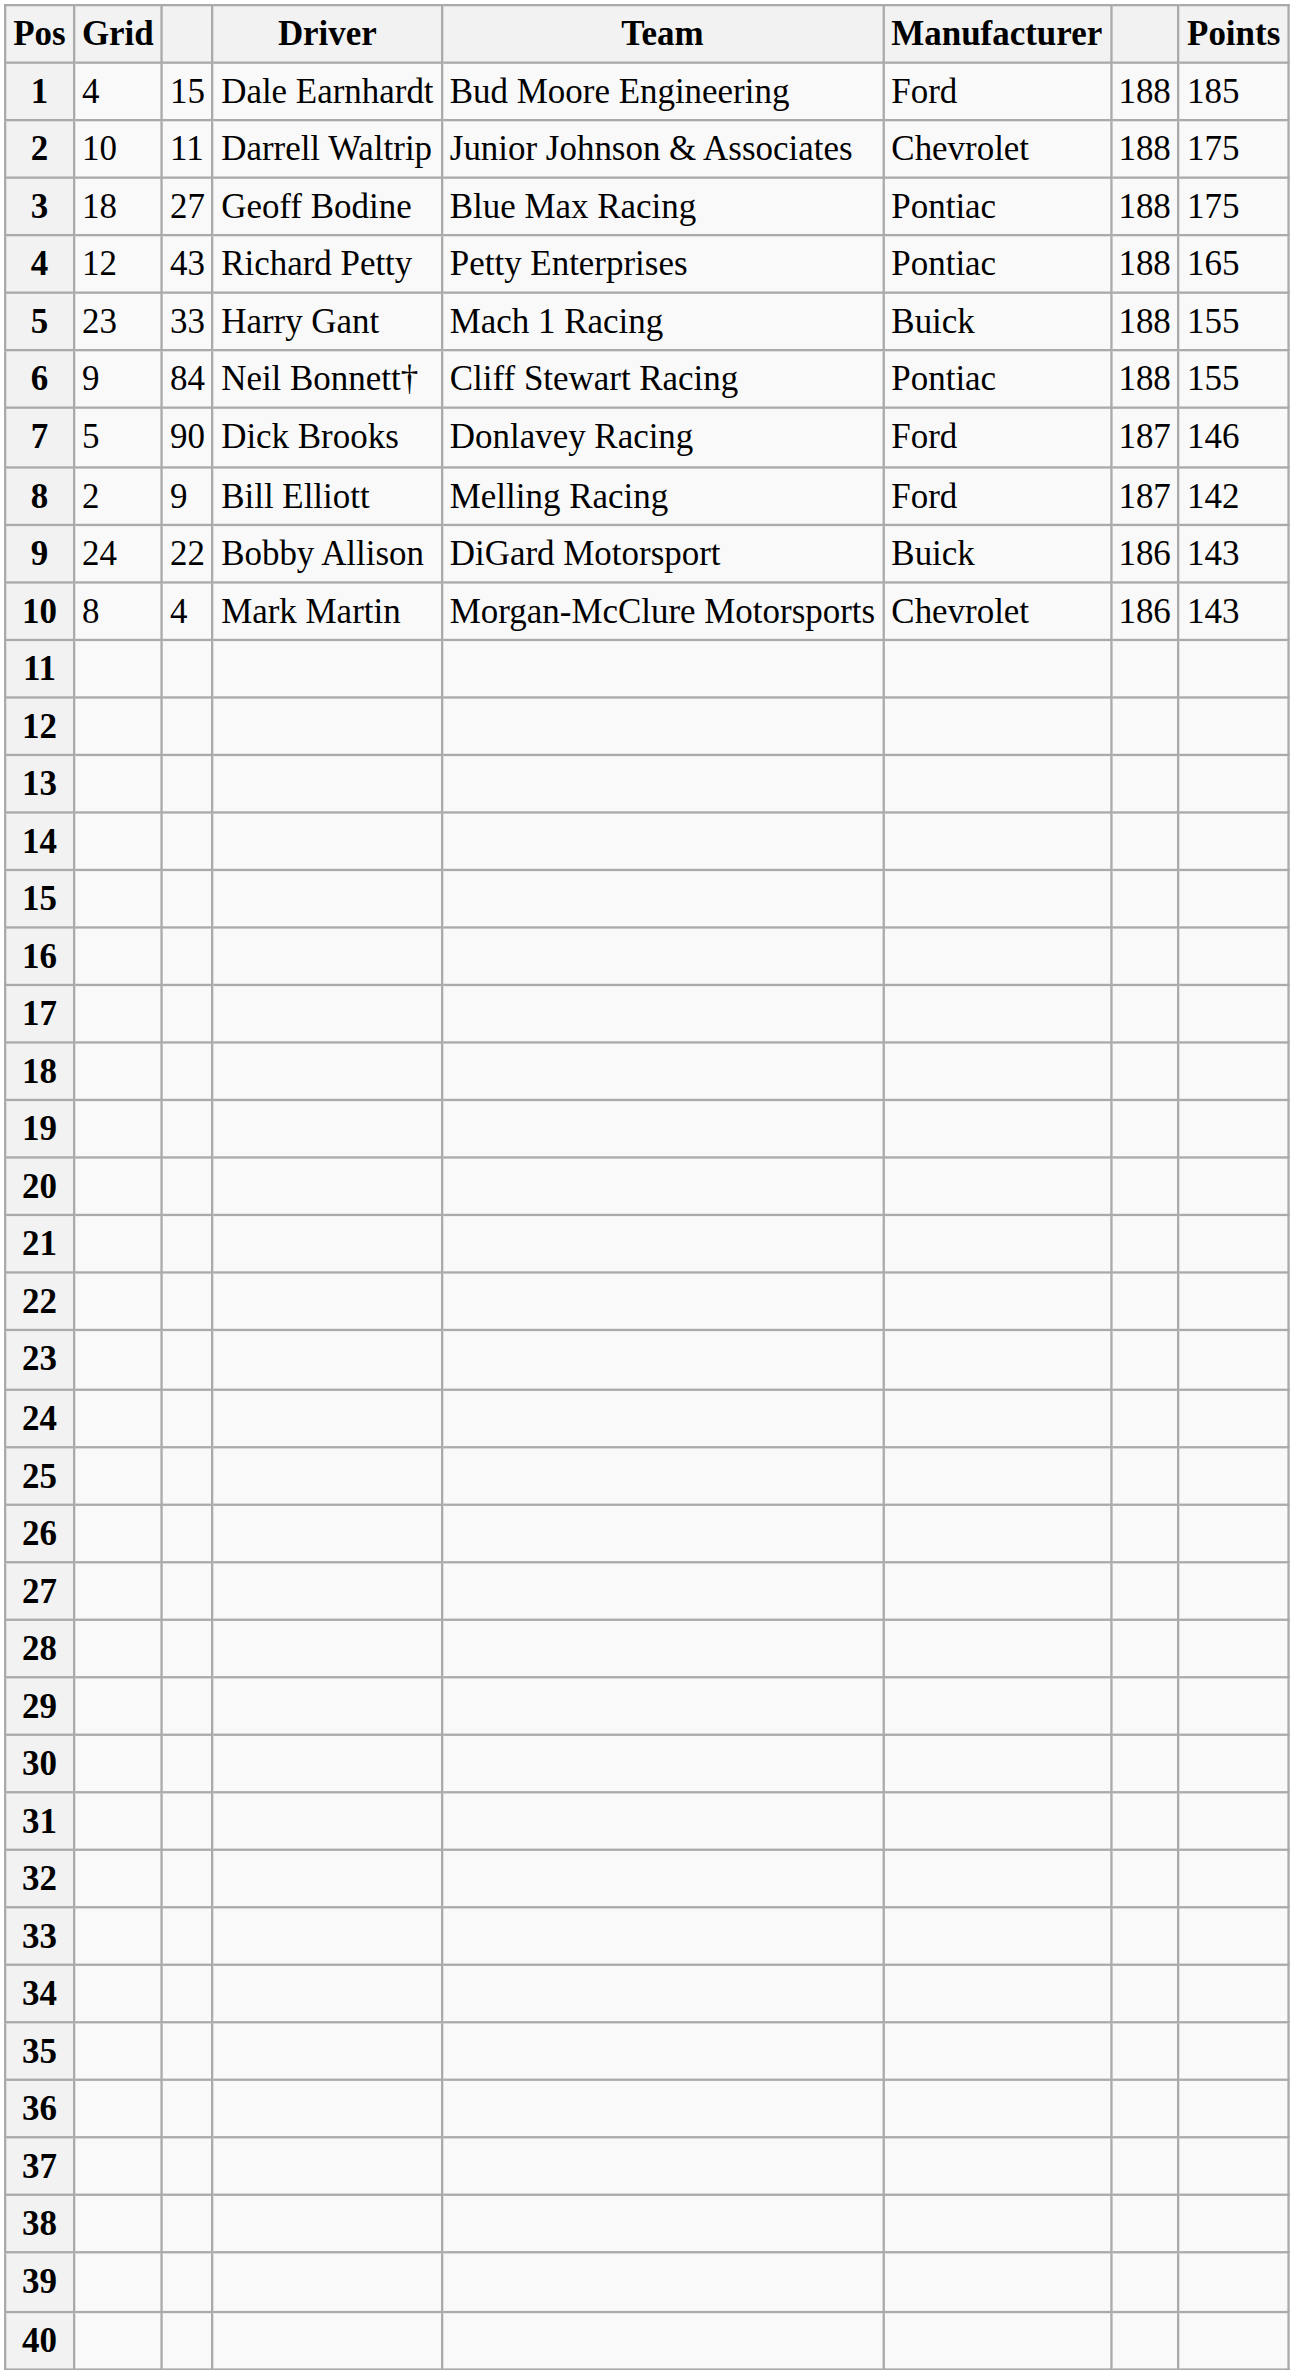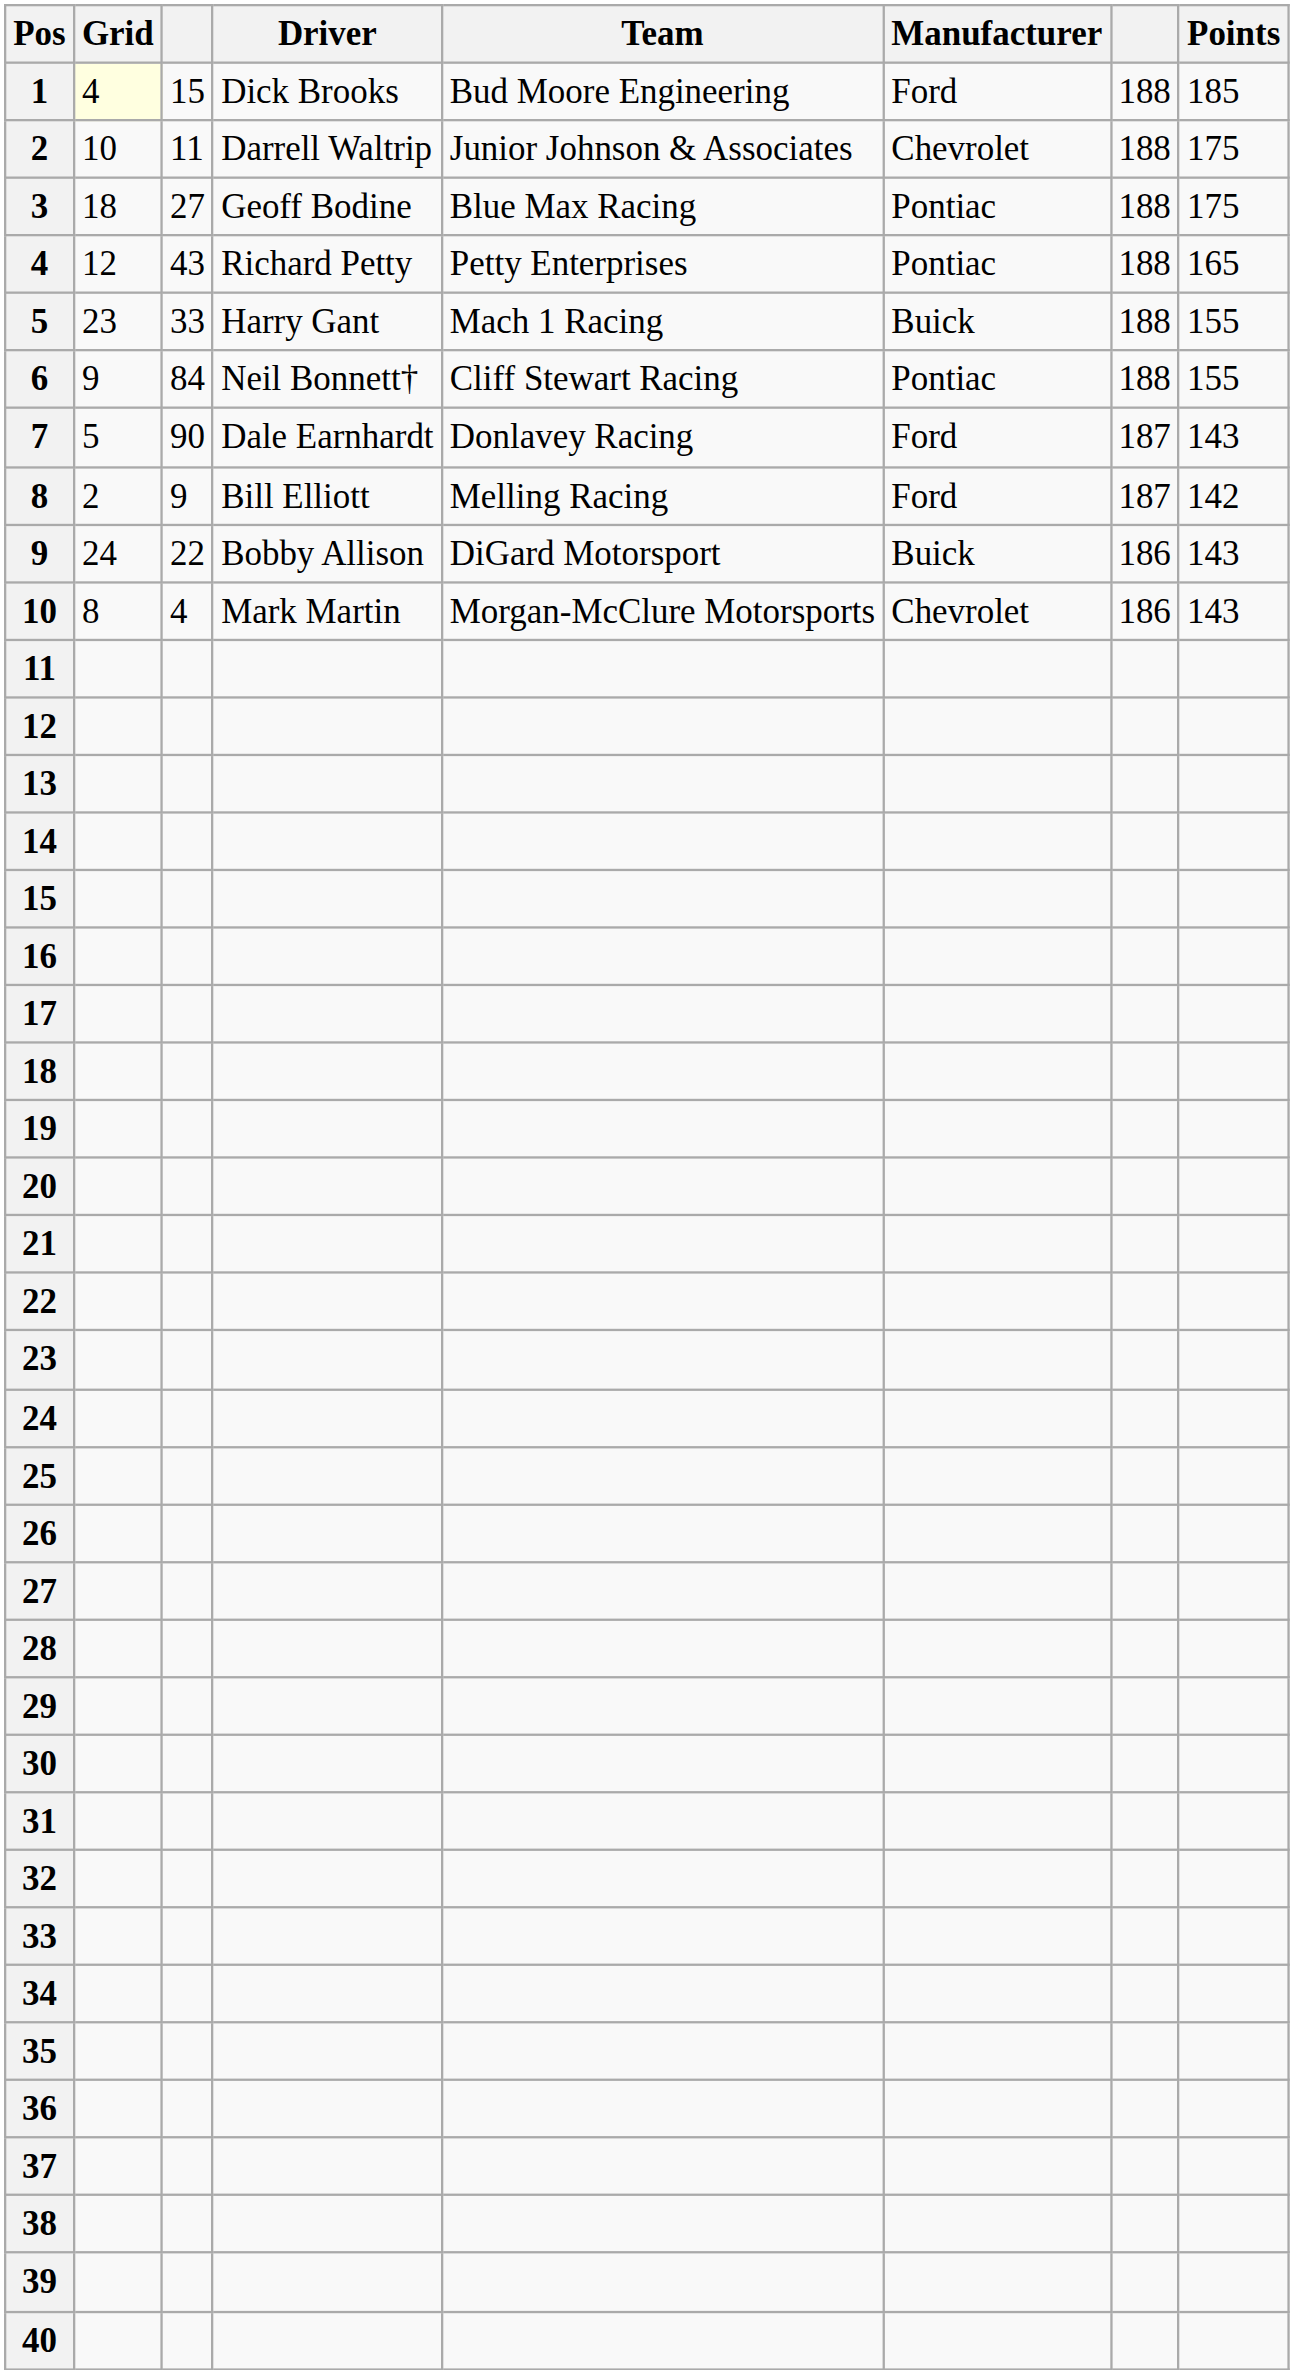1 | Grid: no background -> lightyellow background
1 | Driver: Dale Earnhardt -> Dick Brooks
7 | Driver: Dick Brooks -> Dale Earnhardt
7 | Points: 146 -> 143
